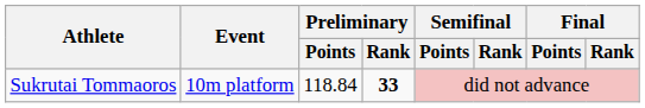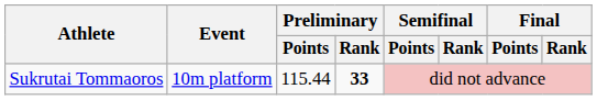Sukrutai Tommaoros | Preliminary / Points: 118.84 -> 115.44
